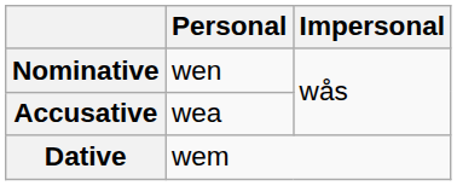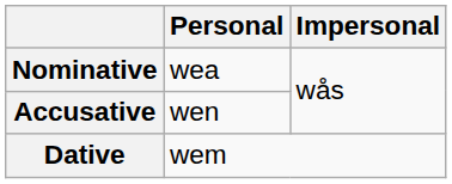Nominative | Personal: wen -> wea
Accusative | Personal: wea -> wen
